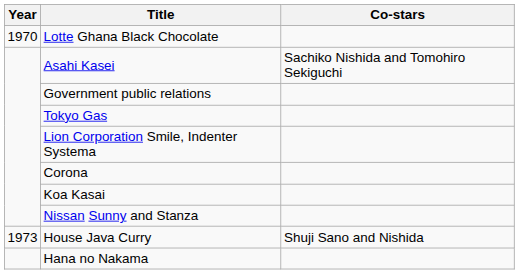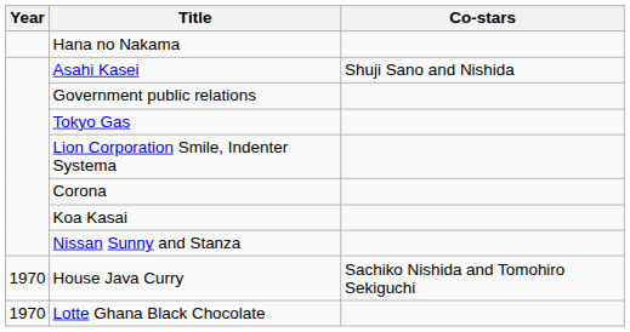rows swapped: Lotte Ghana Black Chocolate <-> Hana no Nakama
Asahi Kasei | Co-stars: Sachiko Nishida and Tomohiro Sekiguchi -> Shuji Sano and Nishida
House Java Curry | Year: 1973 -> 1970
House Java Curry | Co-stars: Shuji Sano and Nishida -> Sachiko Nishida and Tomohiro Sekiguchi
